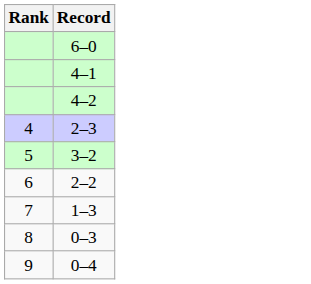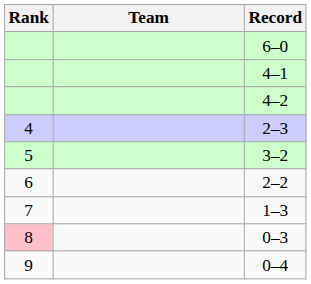+ column: Team
0–3 | Rank: no background -> pink background
